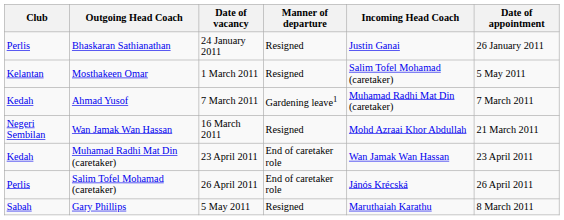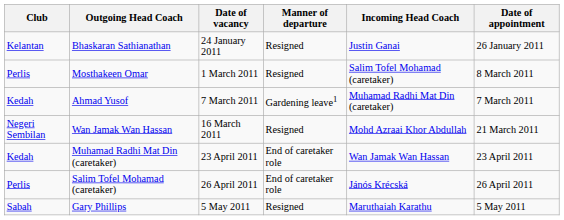Bhaskaran Sathianathan | Club: Perlis -> Kelantan
Mosthakeen Omar | Club: Kelantan -> Perlis
Mosthakeen Omar | Date of appointment: 5 May 2011 -> 8 March 2011
Gary Phillips | Date of appointment: 8 March 2011 -> 5 May 2011
